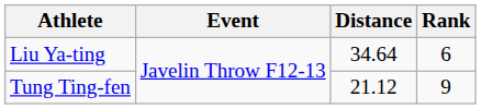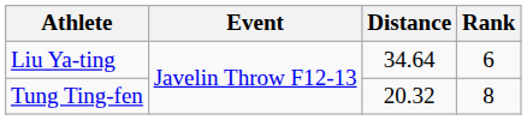Tung Ting-fen | Distance: 21.12 -> 20.32
Tung Ting-fen | Rank: 9 -> 8
